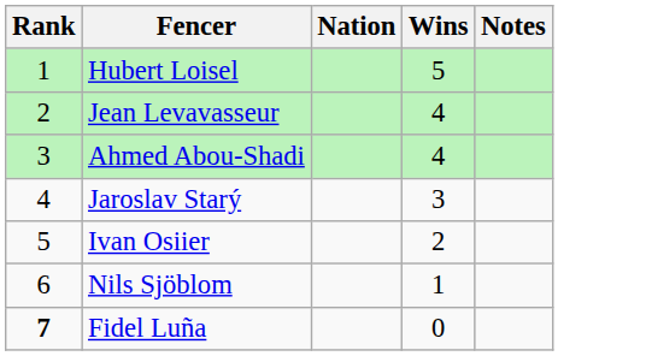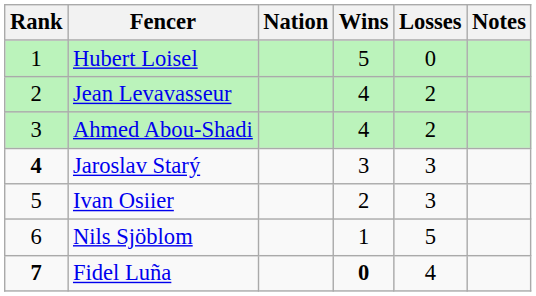+ column: Losses | 0 | 2 | 2 | 3 | 3 | 5 | 4
Jaroslav Starý | Rank: normal -> bold
Fidel Luña | Wins: normal -> bold
